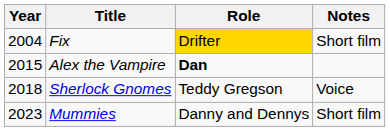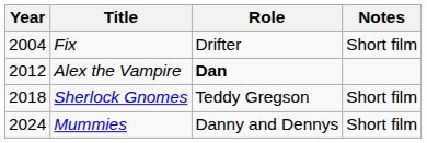Fix | Role: gold background -> no background
Alex the Vampire | Year: 2015 -> 2012
Sherlock Gnomes | Notes: Voice -> Short film
Mummies | Year: 2023 -> 2024
